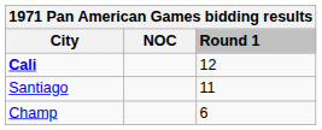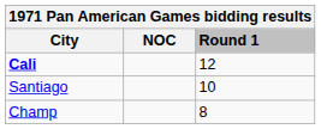Santiago | Round 1: 11 -> 10
Champ | Round 1: 6 -> 8
